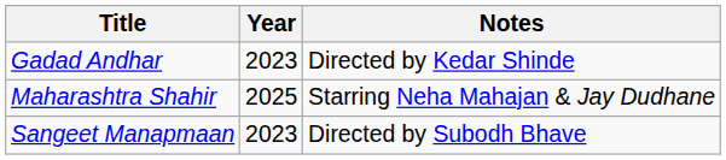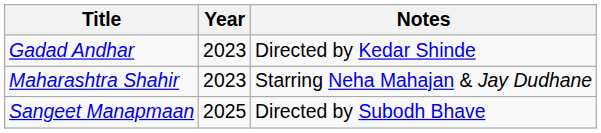Maharashtra Shahir | Year: 2025 -> 2023
Sangeet Manapmaan | Year: 2023 -> 2025
